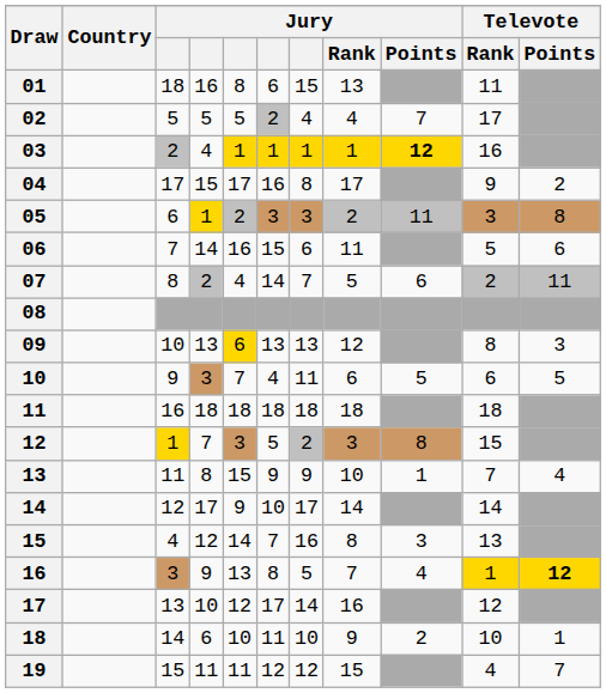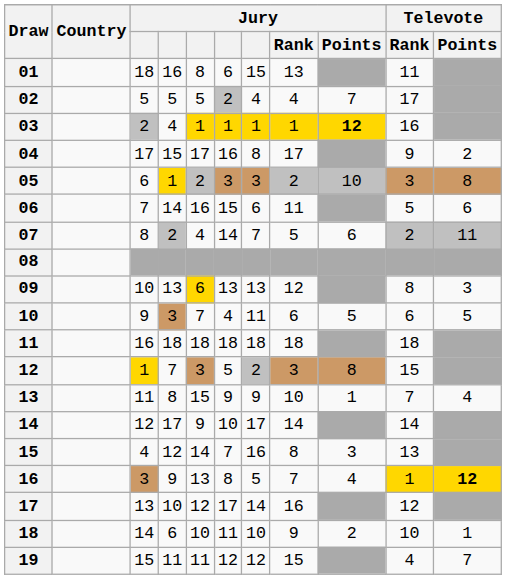05 | Jury / Points: 11 -> 10
